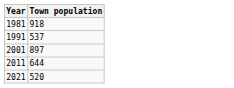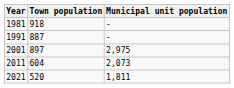+ column: Municipal unit population | - | - | 2,975 | 2,073 | 1,811
1991 | Town population: 537 -> 887
2011 | Town population: 644 -> 604
